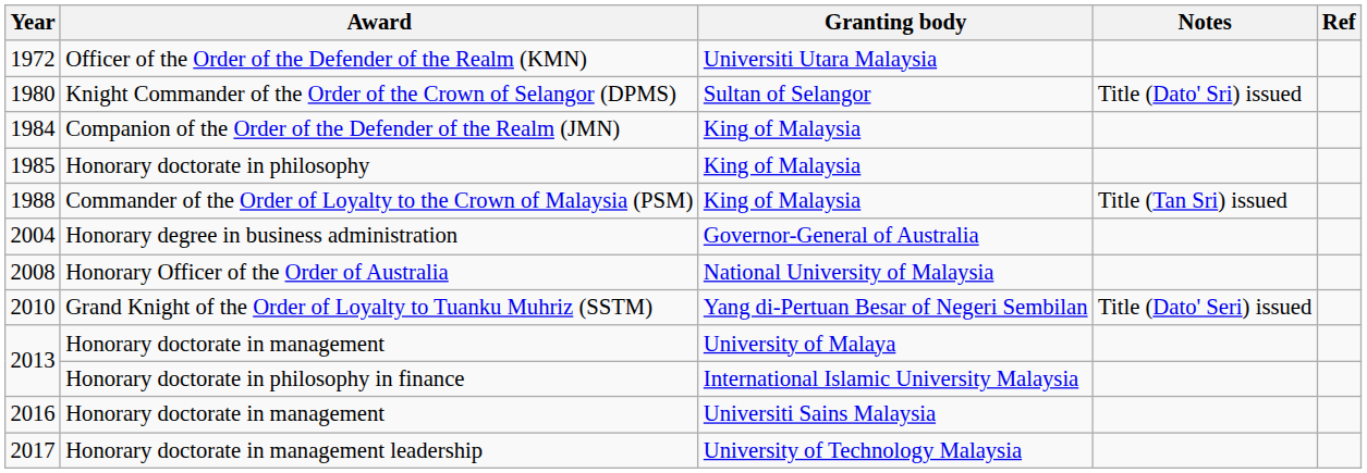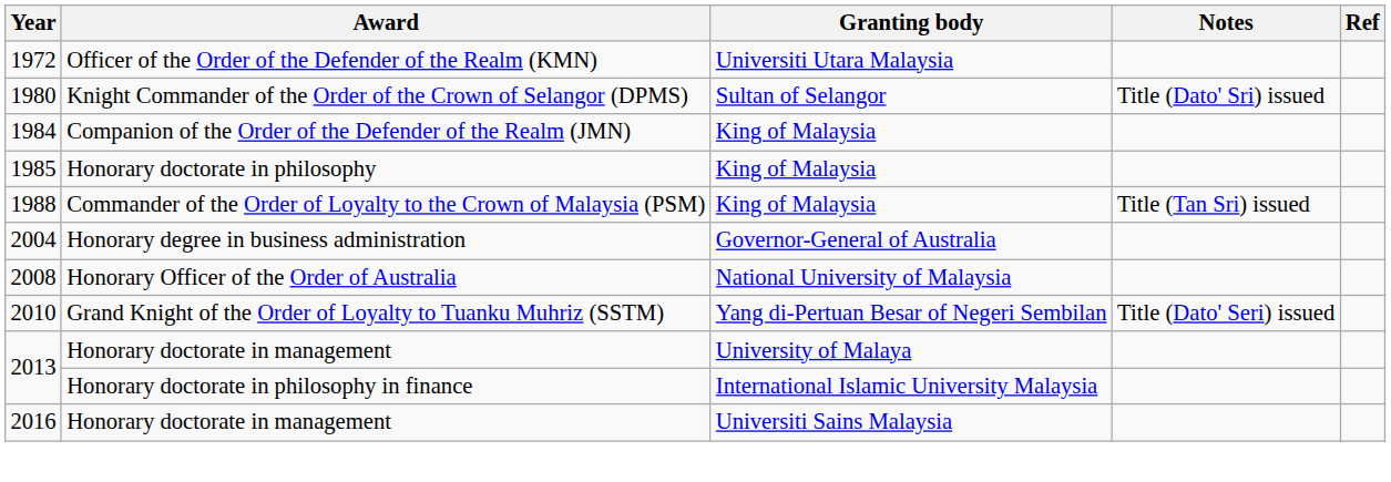- row: 2017 | Honorary doctorate in management leadership | University of Technology Malaysia
